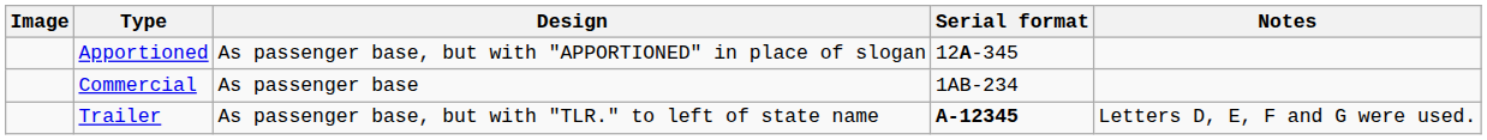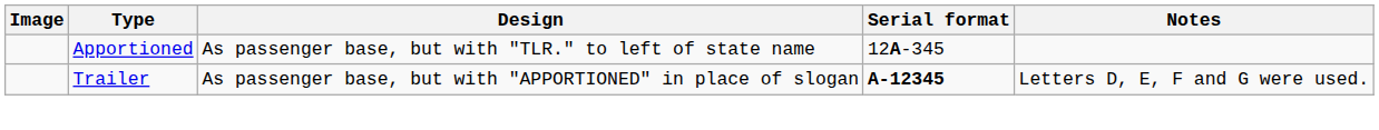Apportioned | Design: As passenger base, but with "APPORTIONED" in place of slogan -> As passenger base, but with "TLR." to left of state name
- row: Commercial | As passenger base | 1AB-234
Trailer | Design: As passenger base, but with "TLR." to left of state name -> As passenger base, but with "APPORTIONED" in place of slogan
